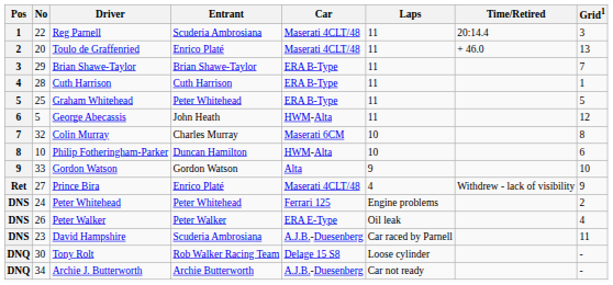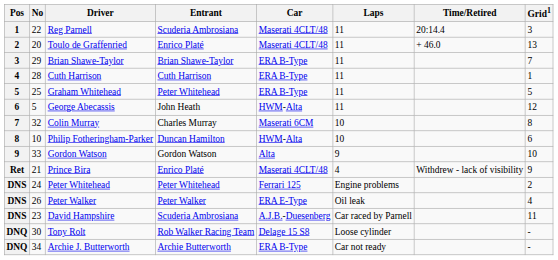Prince Bira | No: 27 -> 21
Archie J. Butterworth | Car: A.J.B.-Duesenberg -> ERA B-Type
